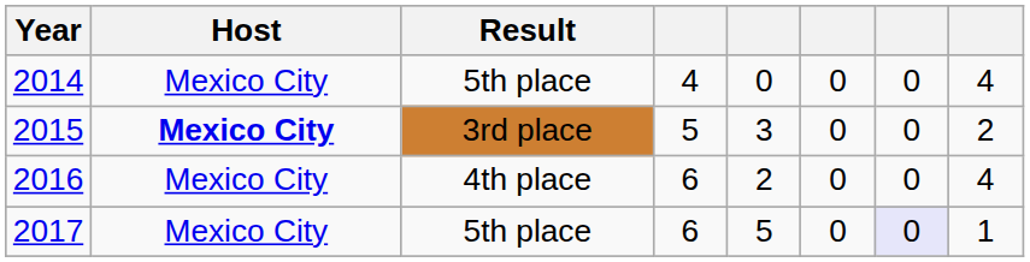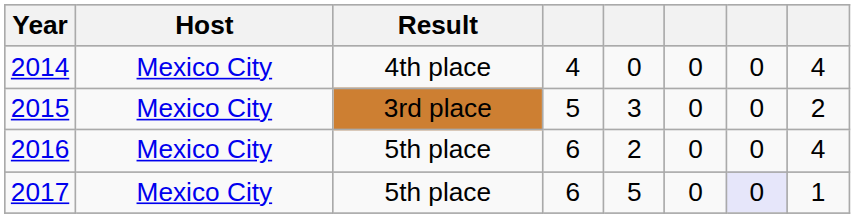2014 | Result: 5th place -> 4th place
2015 | Host: bold -> normal
2016 | Result: 4th place -> 5th place
